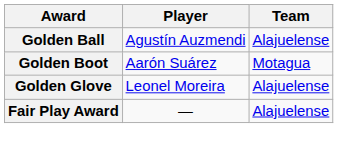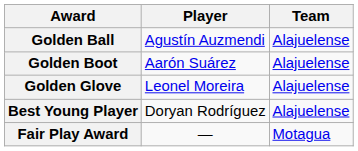Golden Boot | Team: Motagua -> Alajuelense
+ row: Best Young Player | Doryan Rodríguez | Alajuelense
Fair Play Award | Team: Alajuelense -> Motagua
